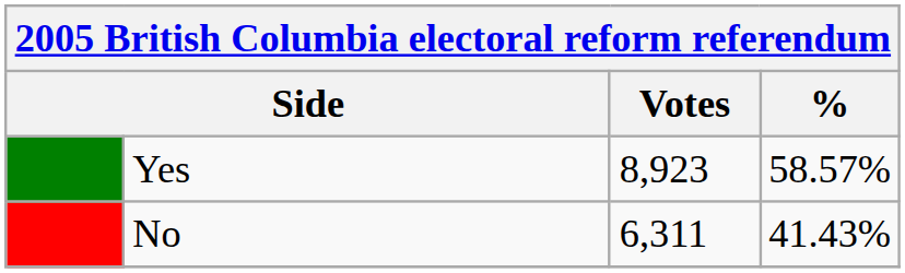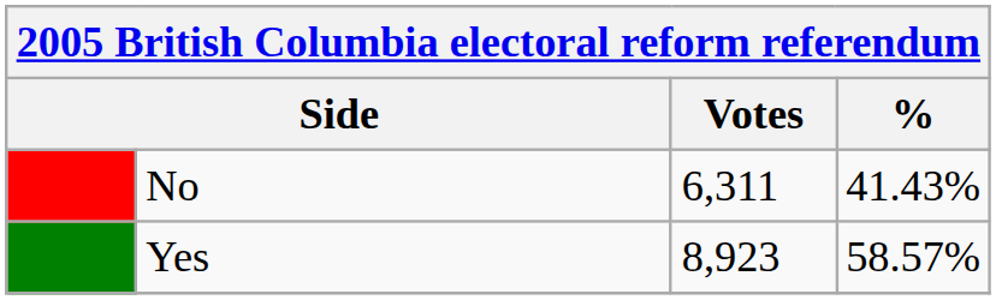rows swapped: Yes <-> No
